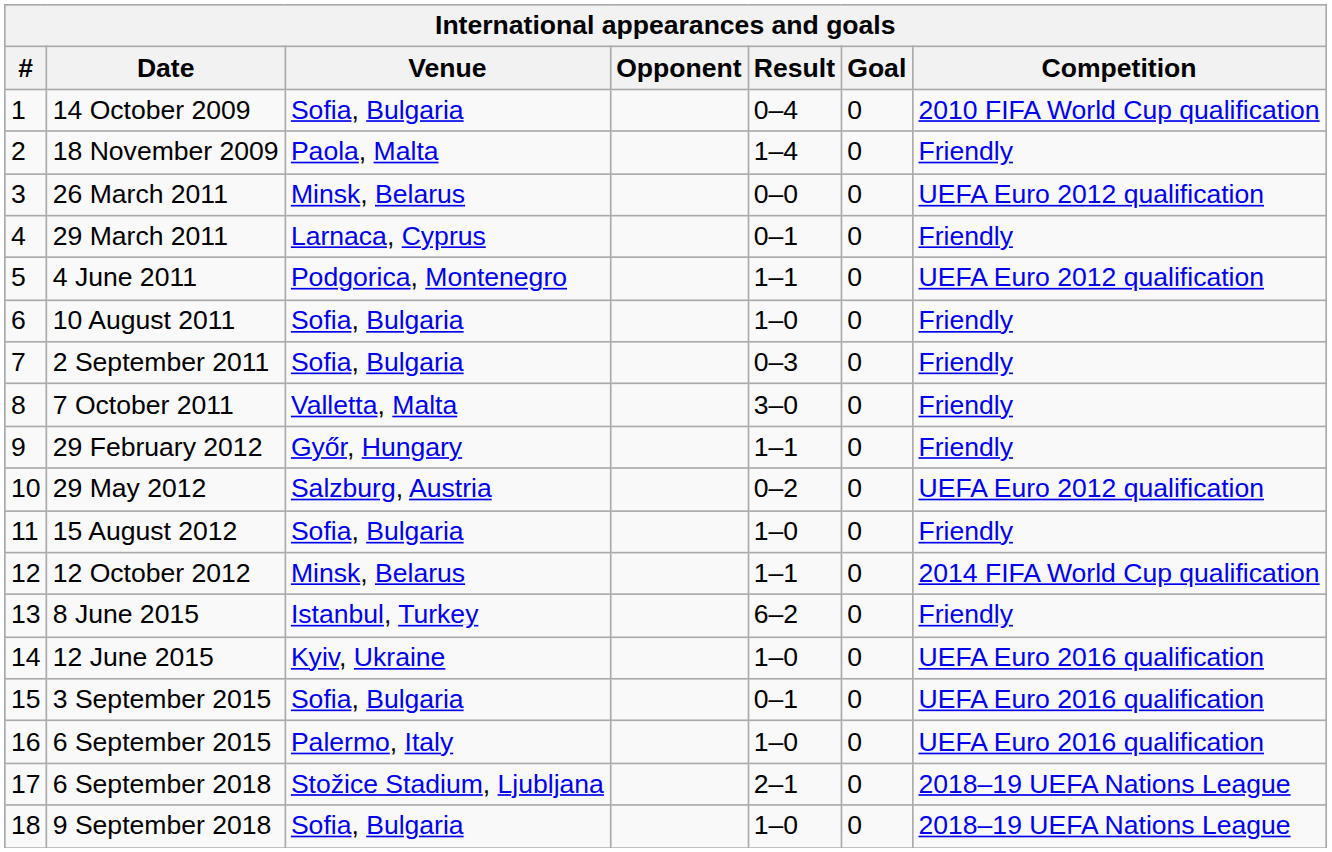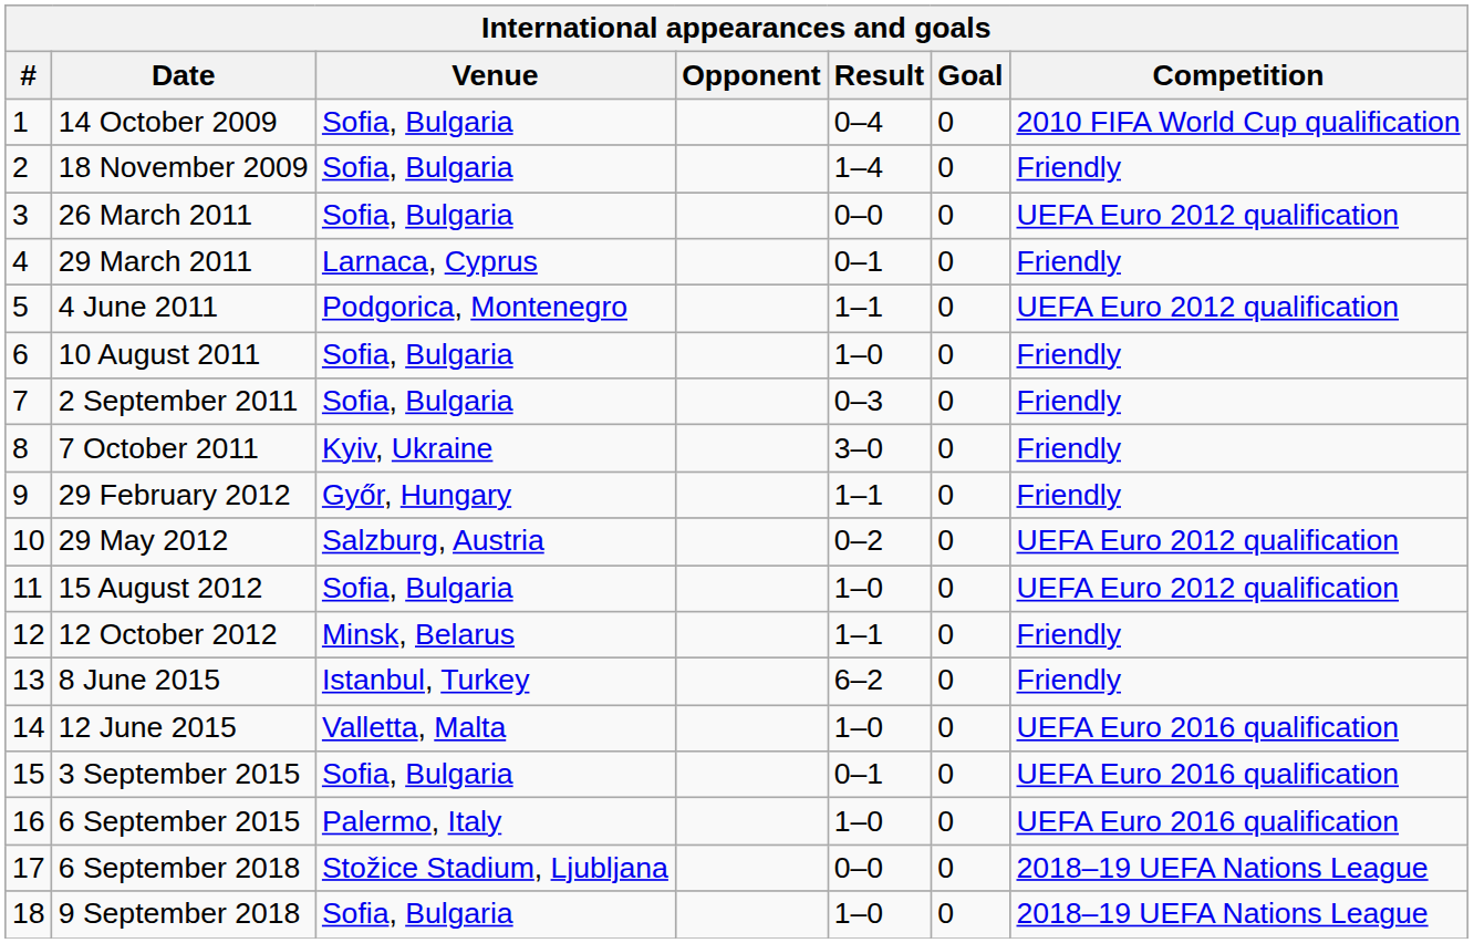18 November 2009 | Venue: Paola, Malta -> Sofia, Bulgaria
26 March 2011 | Venue: Minsk, Belarus -> Sofia, Bulgaria
7 October 2011 | Venue: Valletta, Malta -> Kyiv, Ukraine
15 August 2012 | Competition: Friendly -> UEFA Euro 2012 qualification
12 October 2012 | Competition: 2014 FIFA World Cup qualification -> Friendly
12 June 2015 | Venue: Kyiv, Ukraine -> Valletta, Malta
6 September 2018 | Result: 2–1 -> 0–0
